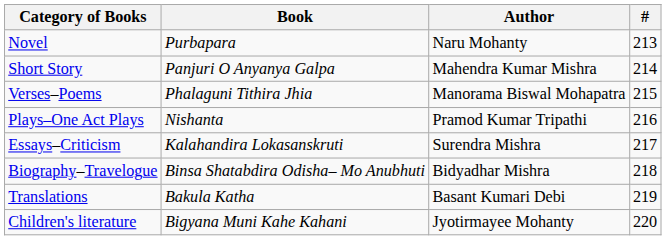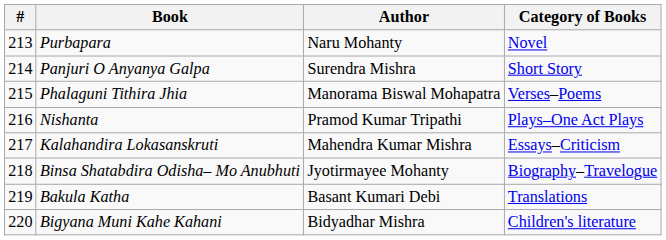columns swapped: # <-> Category of Books
Panjuri O Anyanya Galpa | Author: Mahendra Kumar Mishra -> Surendra Mishra
Kalahandira Lokasanskruti | Author: Surendra Mishra -> Mahendra Kumar Mishra
Binsa Shatabdira Odisha– Mo Anubhuti | Author: Bidyadhar Mishra -> Jyotirmayee Mohanty
Bigyana Muni Kahe Kahani | Author: Jyotirmayee Mohanty -> Bidyadhar Mishra
